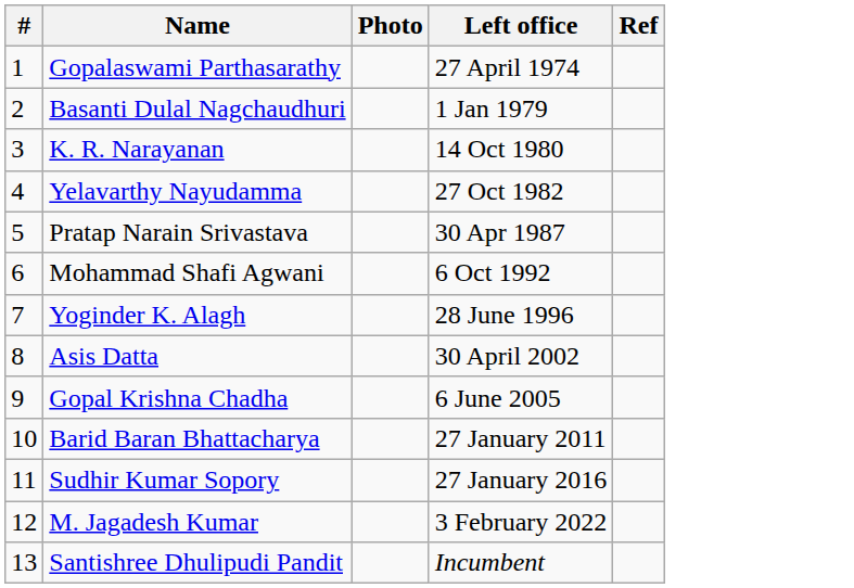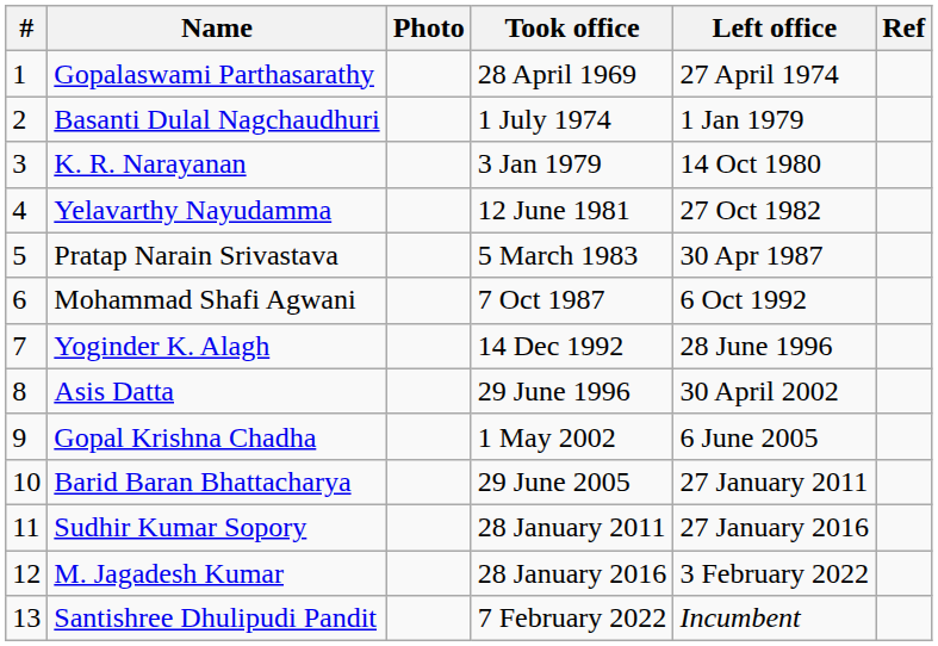+ column: Took office | 28 April 1969 | 1 July 1974 | 3 Jan 1979 | 12 June 1981 | 5 March 1983 | 7 Oct 1987 | 14 Dec 1992 | 29 June 1996 | 1 May 2002 | 29 June 2005 | 28 January 2011 | 28 January 2016 | 7 February 2022
